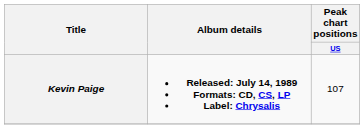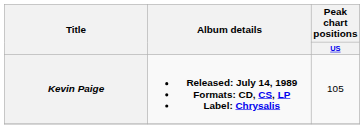Kevin Paige | Peak chart positions / US: 107 -> 105
